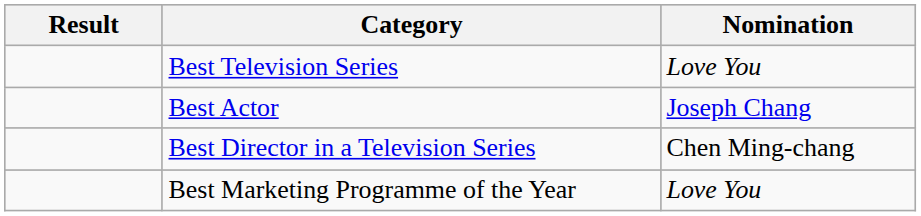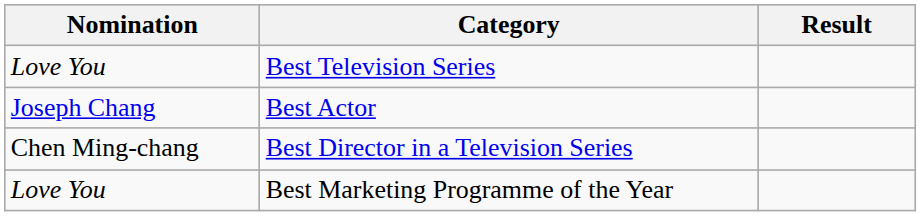columns swapped: Nomination <-> Result
